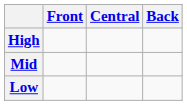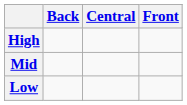columns swapped: Front <-> Back
